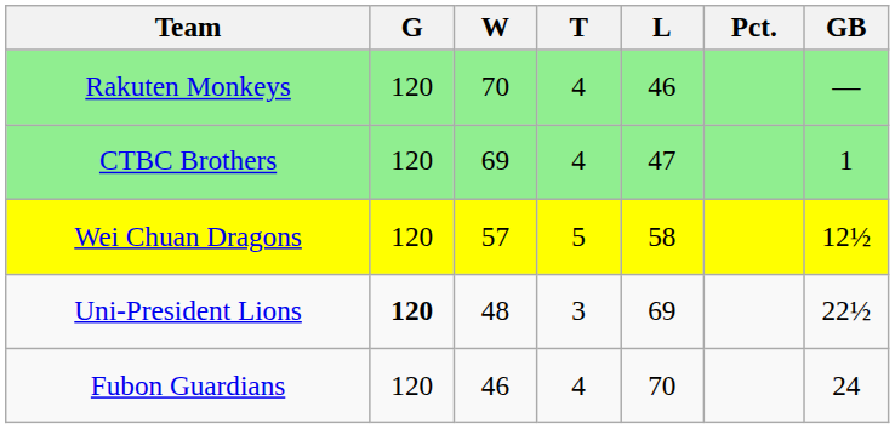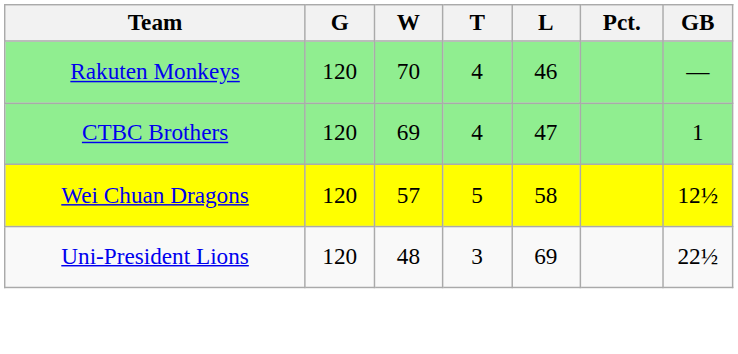Uni-President Lions | G: bold -> normal
- row: Fubon Guardians | 120 | 46 | 4 | 70 | 24
